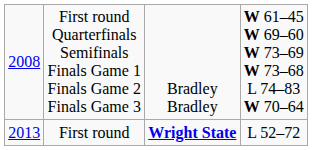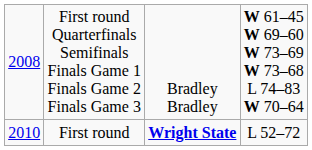First round | column 1: 2013 -> 2010
